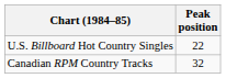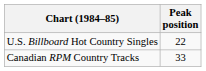Canadian RPM Country Tracks | Peak position: 32 -> 33
